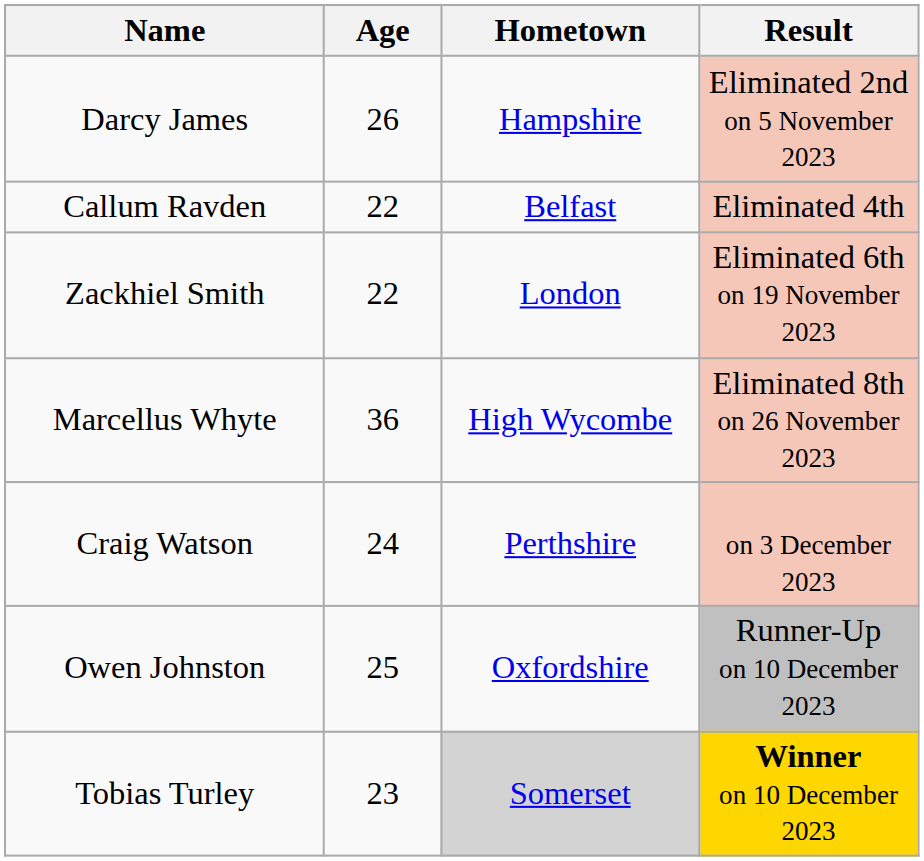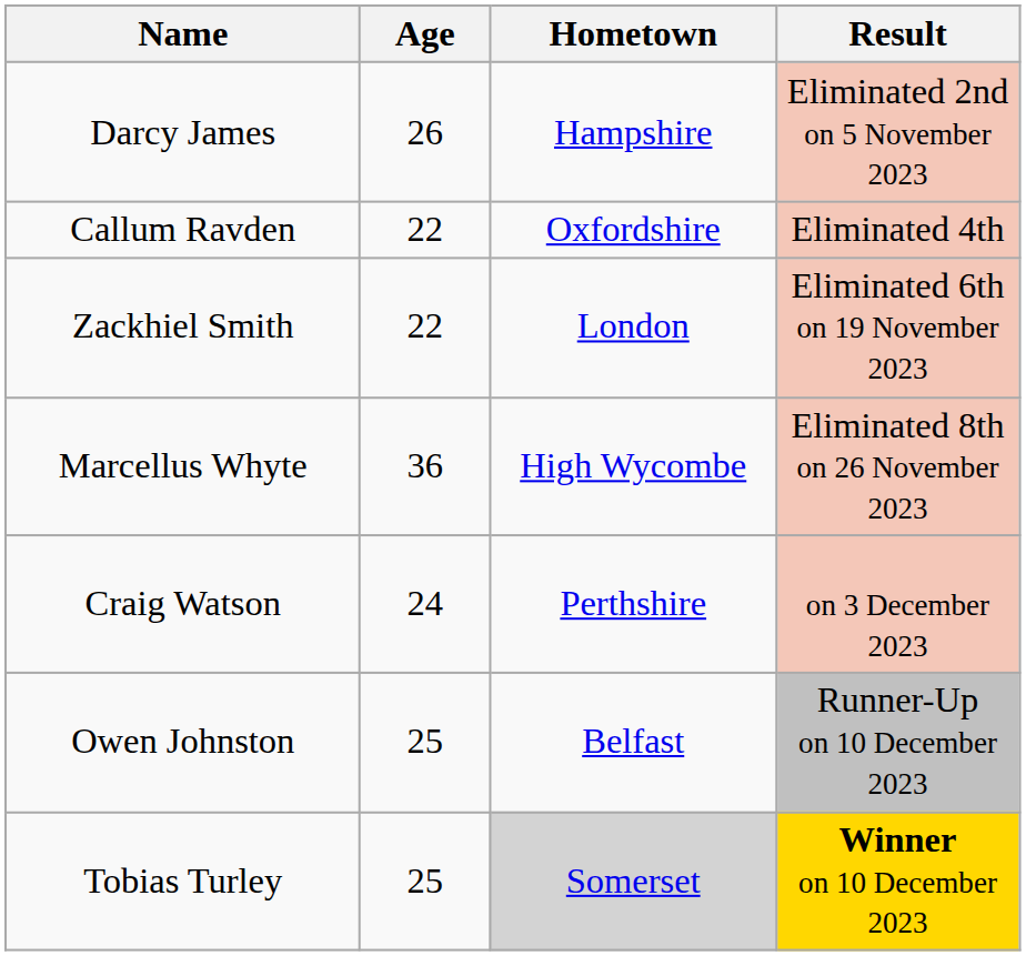Callum Ravden | Hometown: Belfast -> Oxfordshire
Owen Johnston | Hometown: Oxfordshire -> Belfast
Tobias Turley | Age: 23 -> 25
